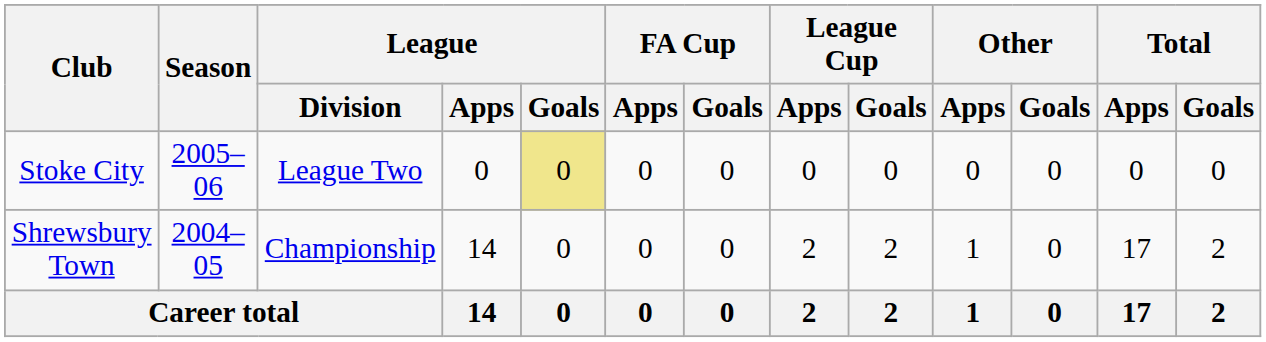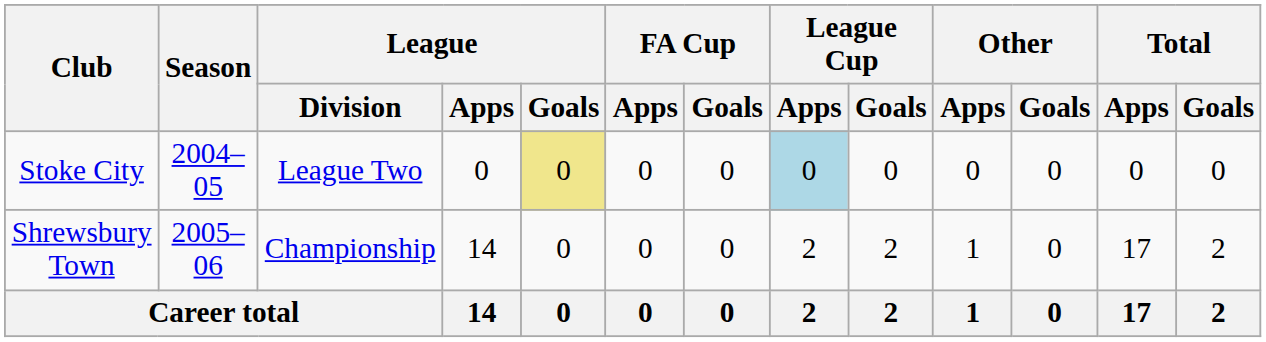Stoke City | Season: 2005–06 -> 2004–05
Stoke City | League Cup / Apps: no background -> lightblue background
Shrewsbury Town | Season: 2004–05 -> 2005–06
